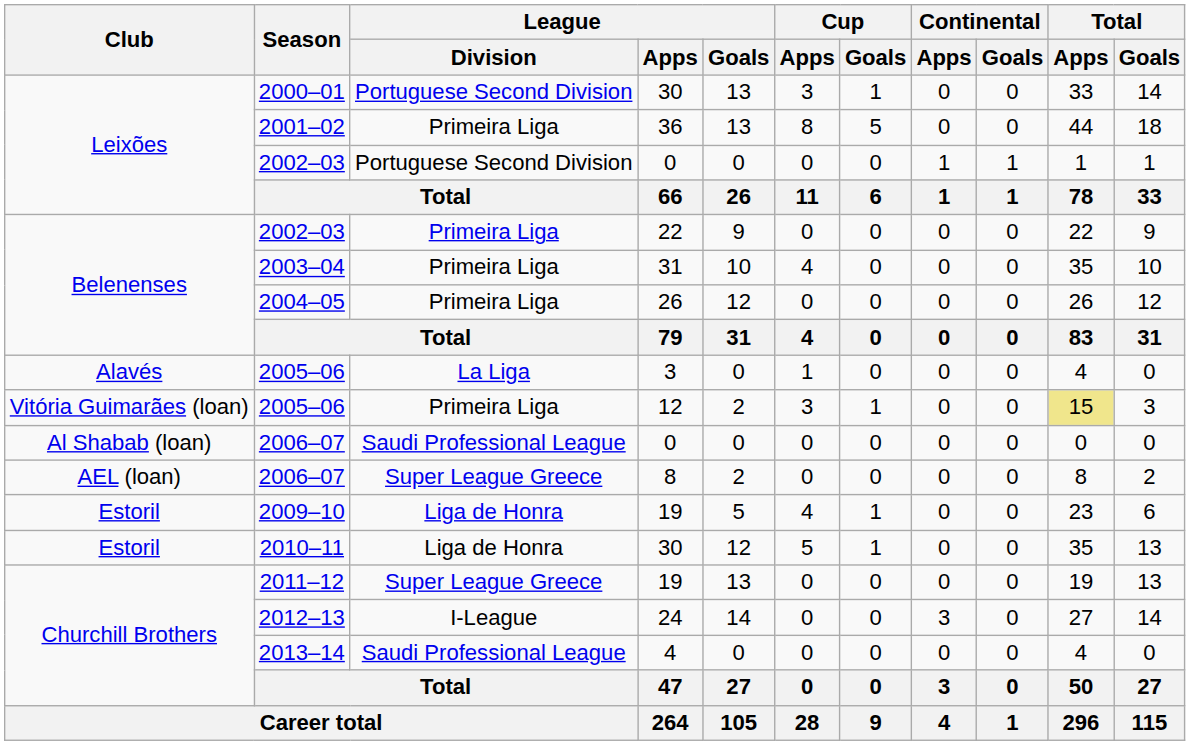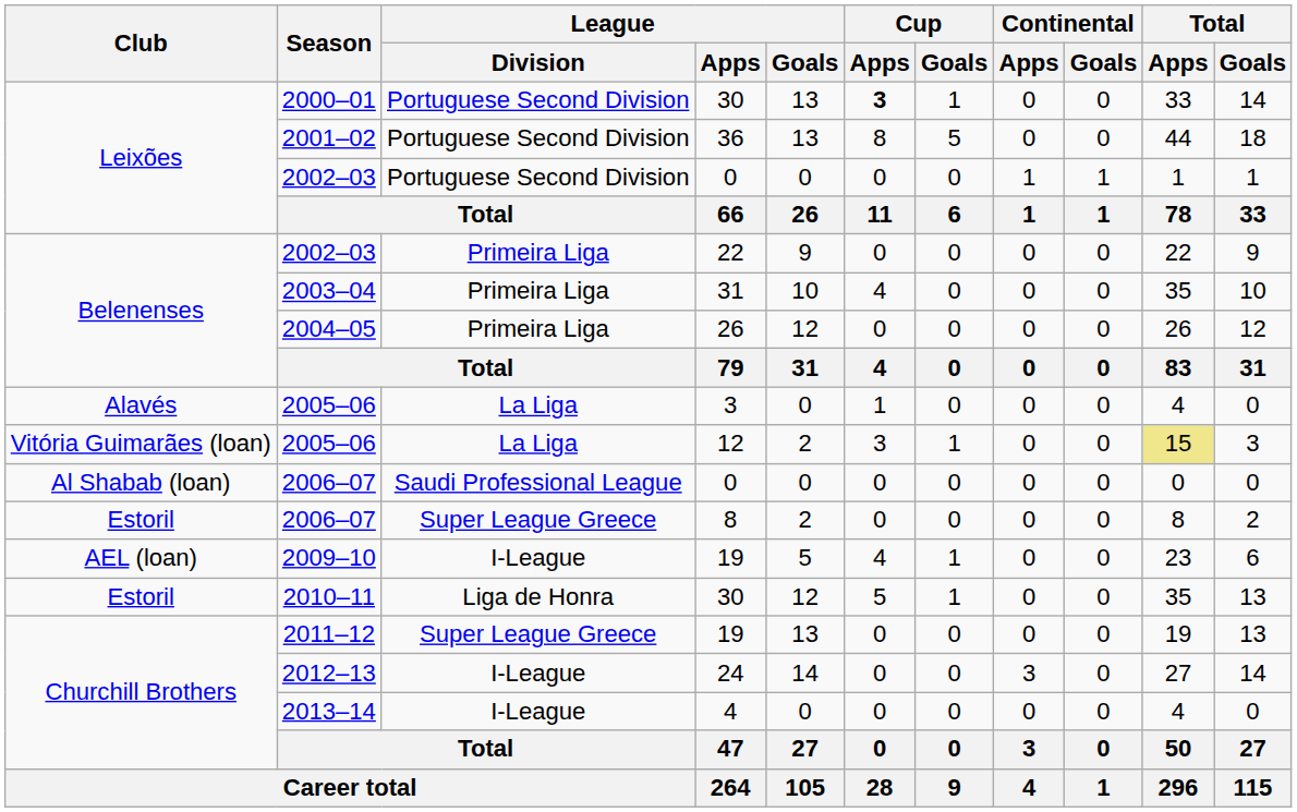2000–01 | Cup / Apps: normal -> bold
2001–02 | League / Division: Primeira Liga -> Portuguese Second Division
2005–06 / 12 | League / Division: Primeira Liga -> La Liga
2006–07 / 8 | Club: AEL (loan) -> Estoril
2009–10 | Club: Estoril -> AEL (loan)
2009–10 | League / Division: Liga de Honra -> I-League
2013–14 | League / Division: Saudi Professional League -> I-League
